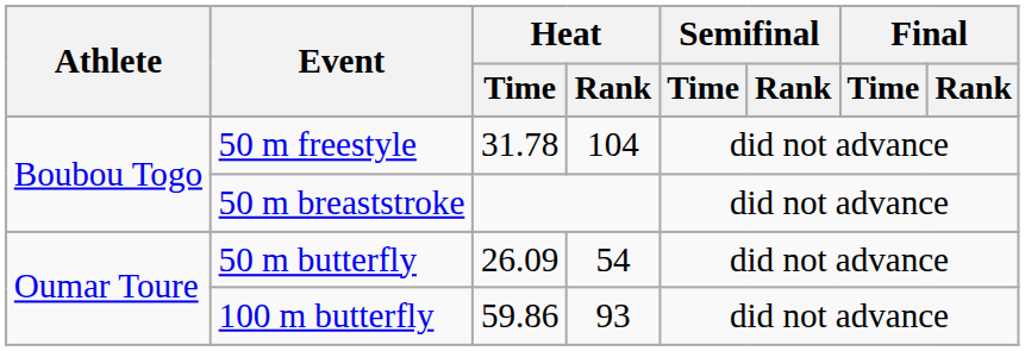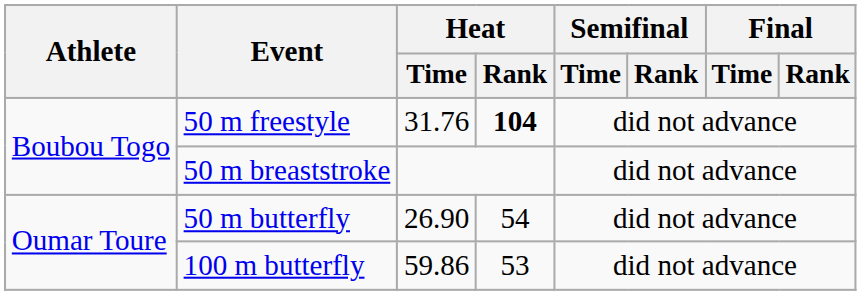50 m freestyle | Heat / Time: 31.78 -> 31.76
50 m freestyle | Heat / Rank: normal -> bold
50 m butterfly | Heat / Time: 26.09 -> 26.90
100 m butterfly | Heat / Rank: 93 -> 53
